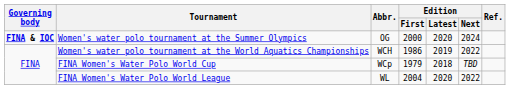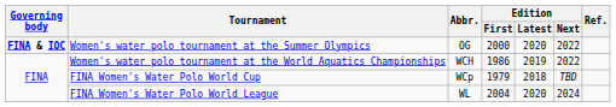Women's water polo tournament at the Summer Olympics | Edition / Next: 2024 -> 2022
FINA Women's Water Polo World League | Edition / Next: 2022 -> 2024
